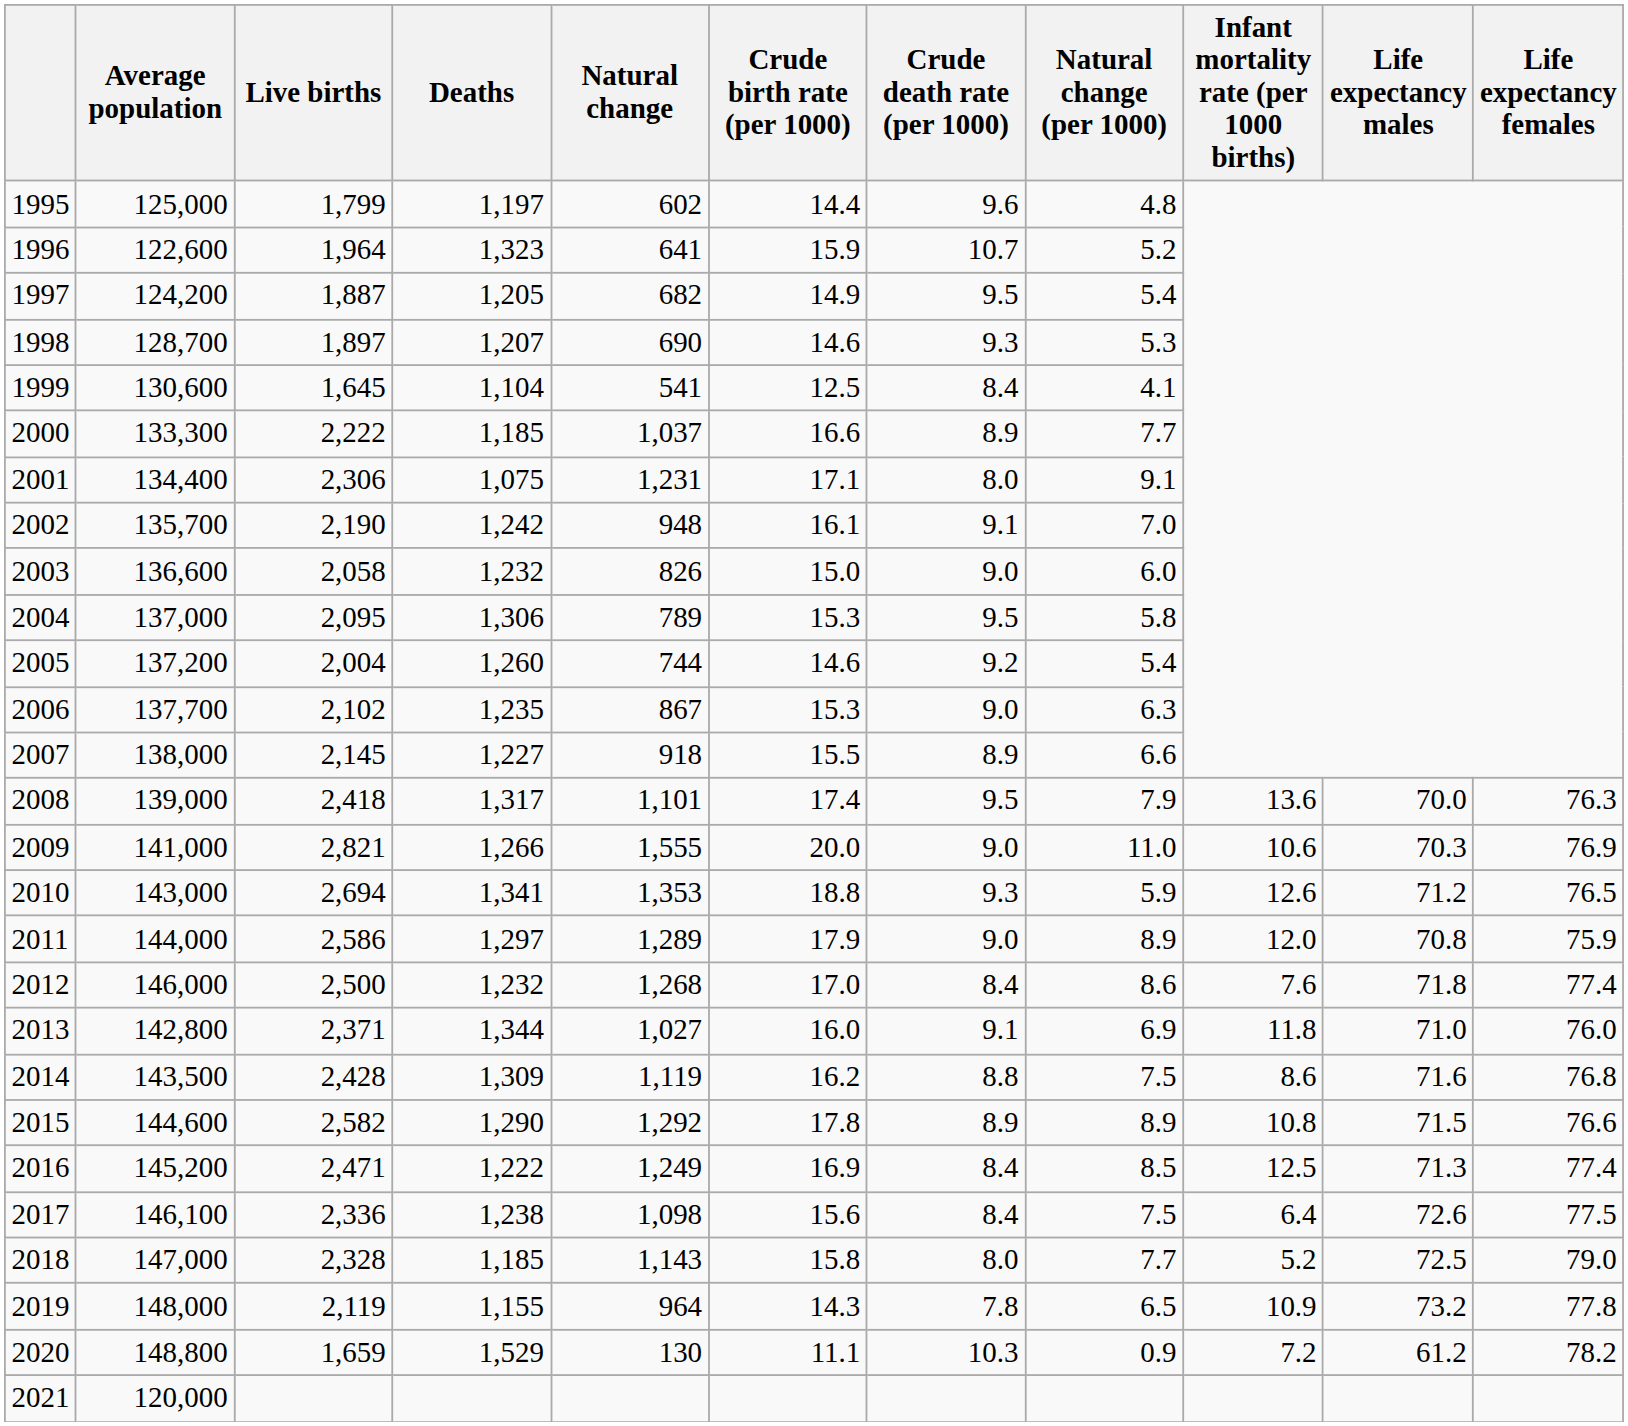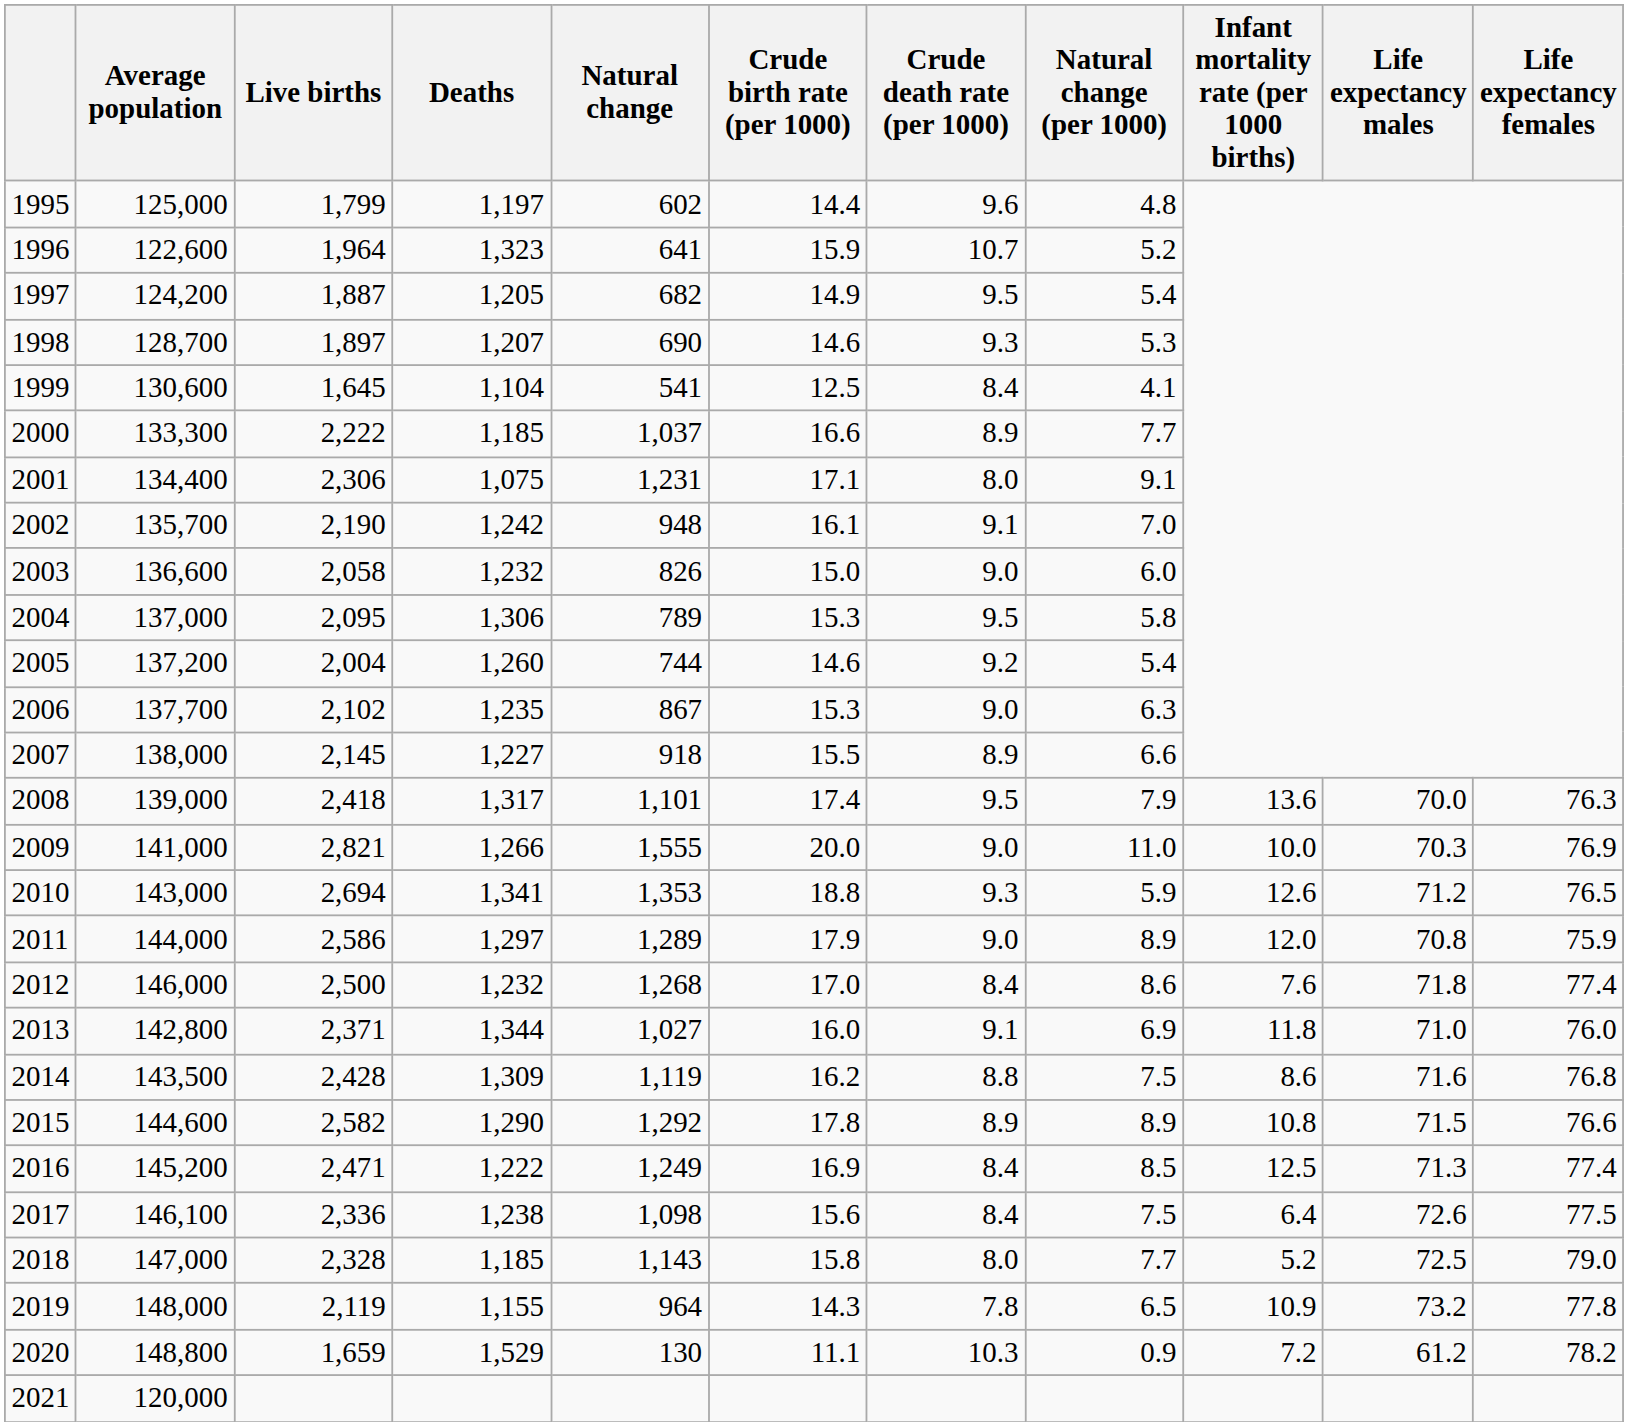2009 | Infant mortality rate (per 1000 births): 10.6 -> 10.0
